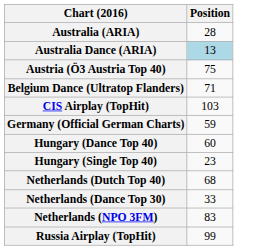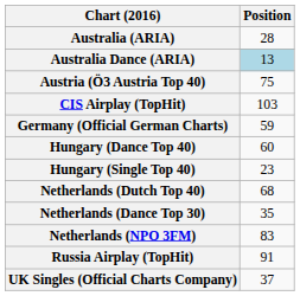- row: Belgium Dance (Ultratop Flanders) | 71
Netherlands (Dance Top 30) | Position: 33 -> 35
Russia Airplay (TopHit) | Position: 99 -> 91
+ row: UK Singles (Official Charts Company) | 37
